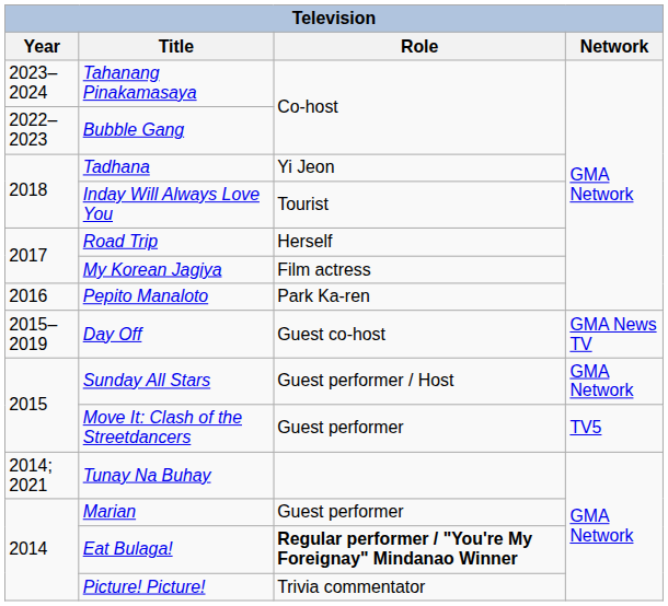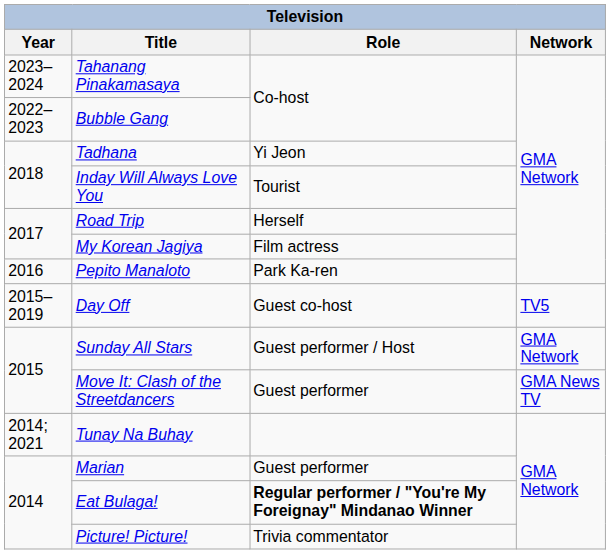Day Off | Network: GMA News TV -> TV5
Move It: Clash of the Streetdancers | Network: TV5 -> GMA News TV
